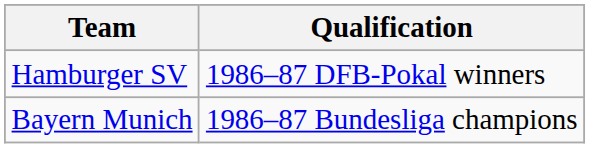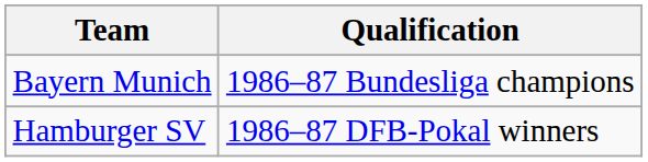rows swapped: Bayern Munich <-> Hamburger SV
